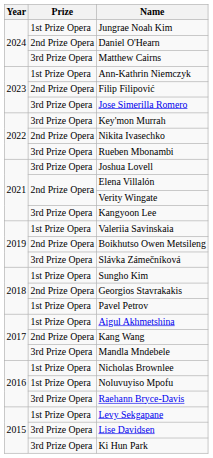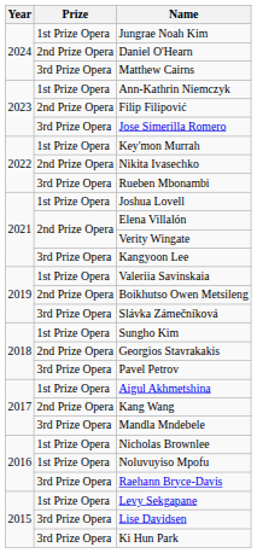Key'mon Murrah | Prize: 3rd Prize Opera -> 1st Prize Opera
Joshua Lovell | Prize: 3rd Prize Opera -> 1st Prize Opera
Pavel Petrov | Prize: 1st Prize Opera -> 3rd Prize Opera
